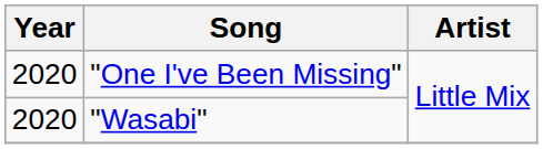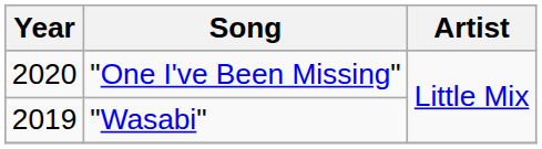"Wasabi" | Year: 2020 -> 2019
